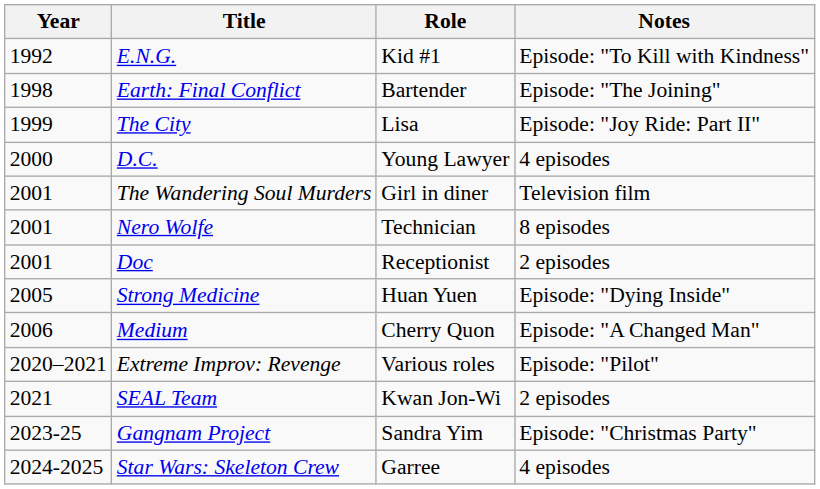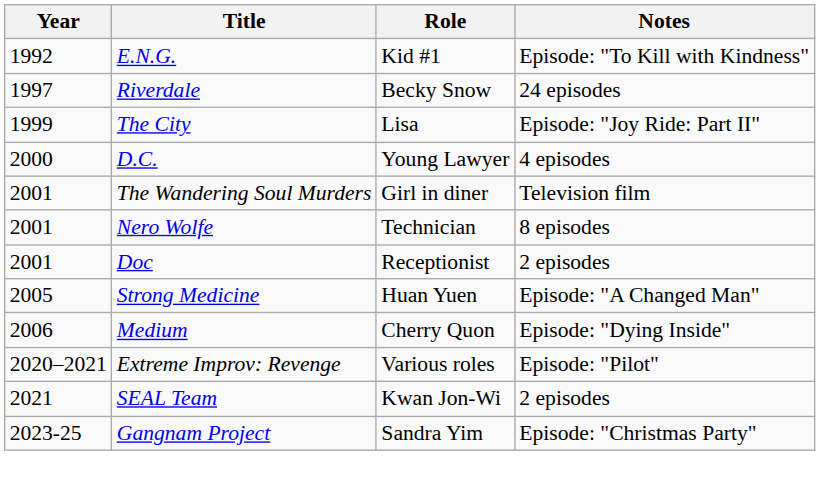+ row: 1997 | Riverdale | Becky Snow | 24 episodes
- row: 1998 | Earth: Final Conflict | Bartender | Episode: "The Joining"
Strong Medicine | Notes: Episode: "Dying Inside" -> Episode: "A Changed Man"
Medium | Notes: Episode: "A Changed Man" -> Episode: "Dying Inside"
- row: 2024-2025 | Star Wars: Skeleton Crew | Garree | 4 episodes
